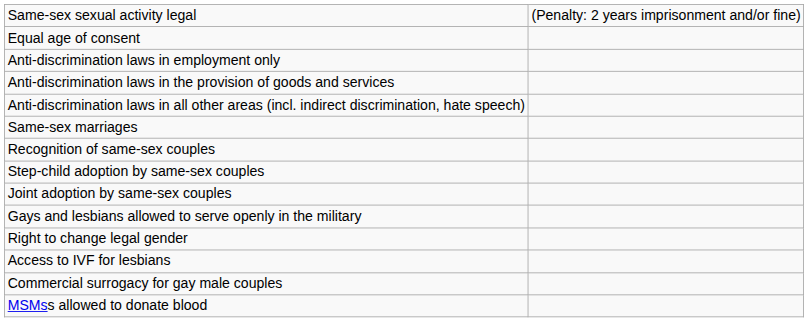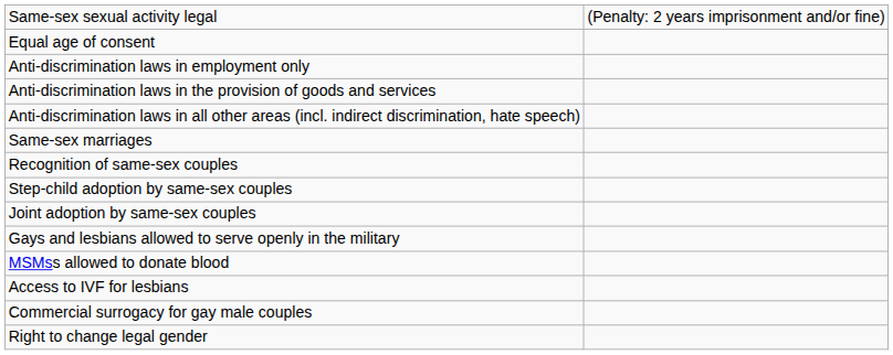rows swapped: Right to change legal gender <-> MSMss allowed to donate blood
